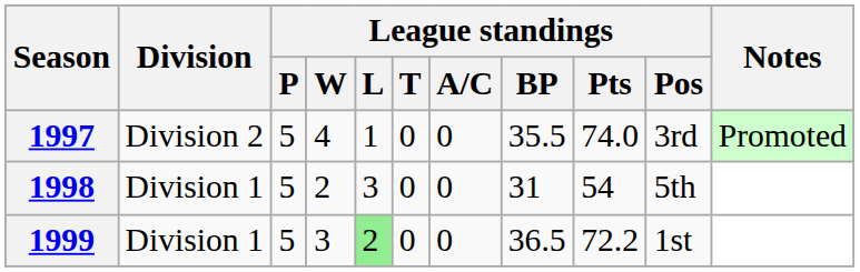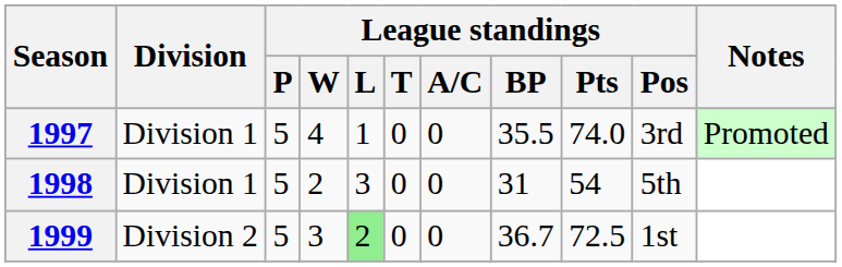1997 | Division: Division 2 -> Division 1
1999 | Division: Division 1 -> Division 2
1999 | League standings / BP: 36.5 -> 36.7
1999 | League standings / Pts: 72.2 -> 72.5
